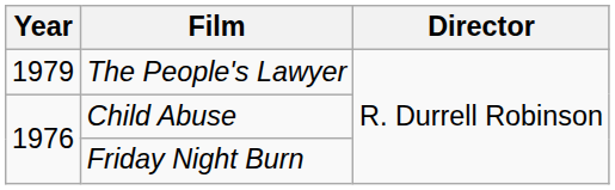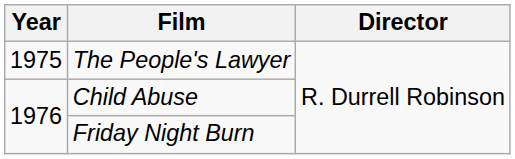The People's Lawyer | Year: 1979 -> 1975
